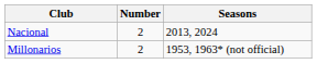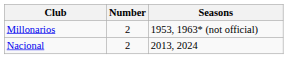rows swapped: Millonarios <-> Nacional
